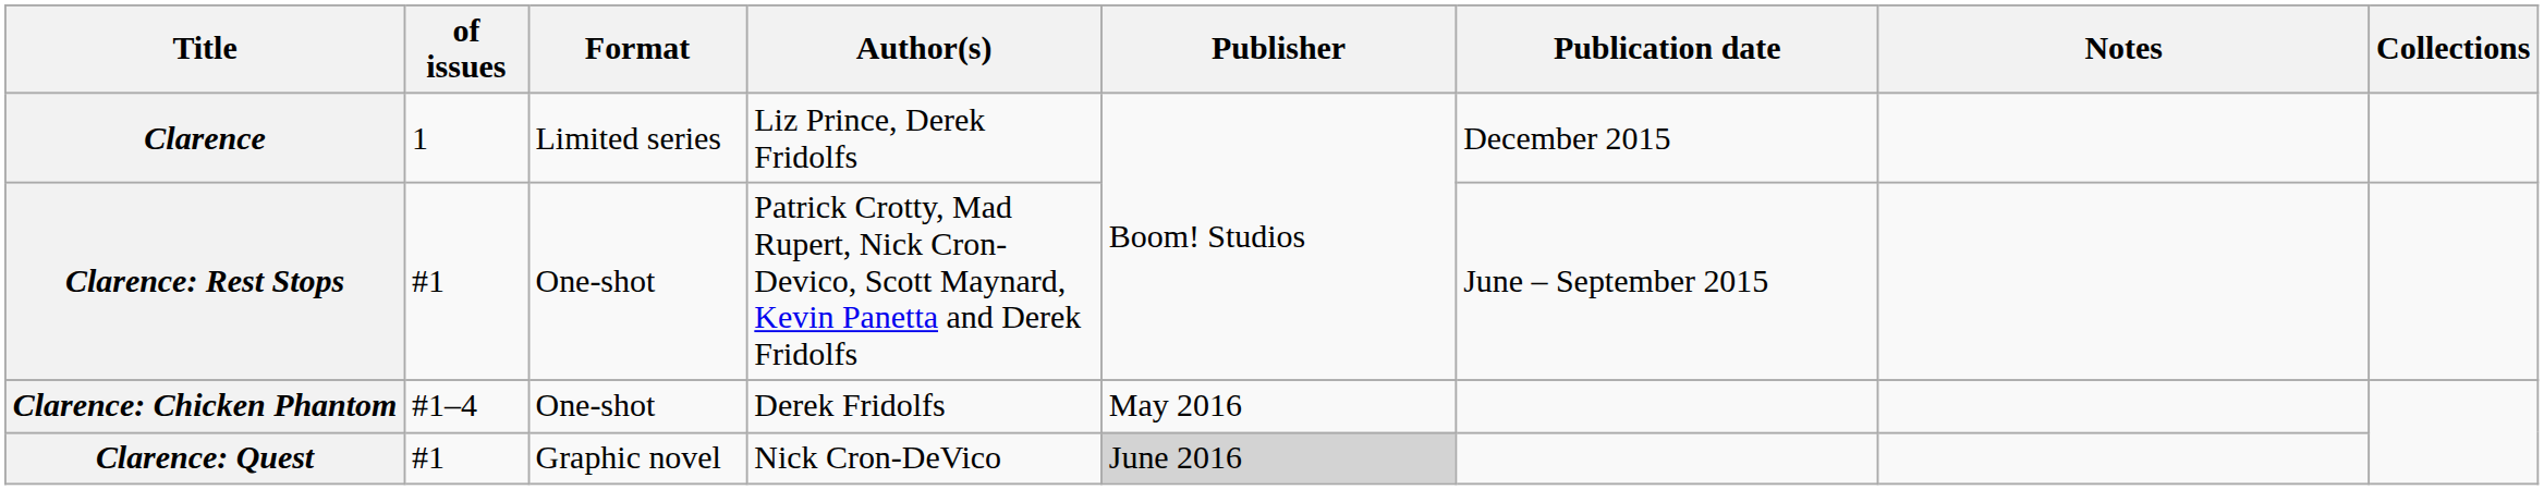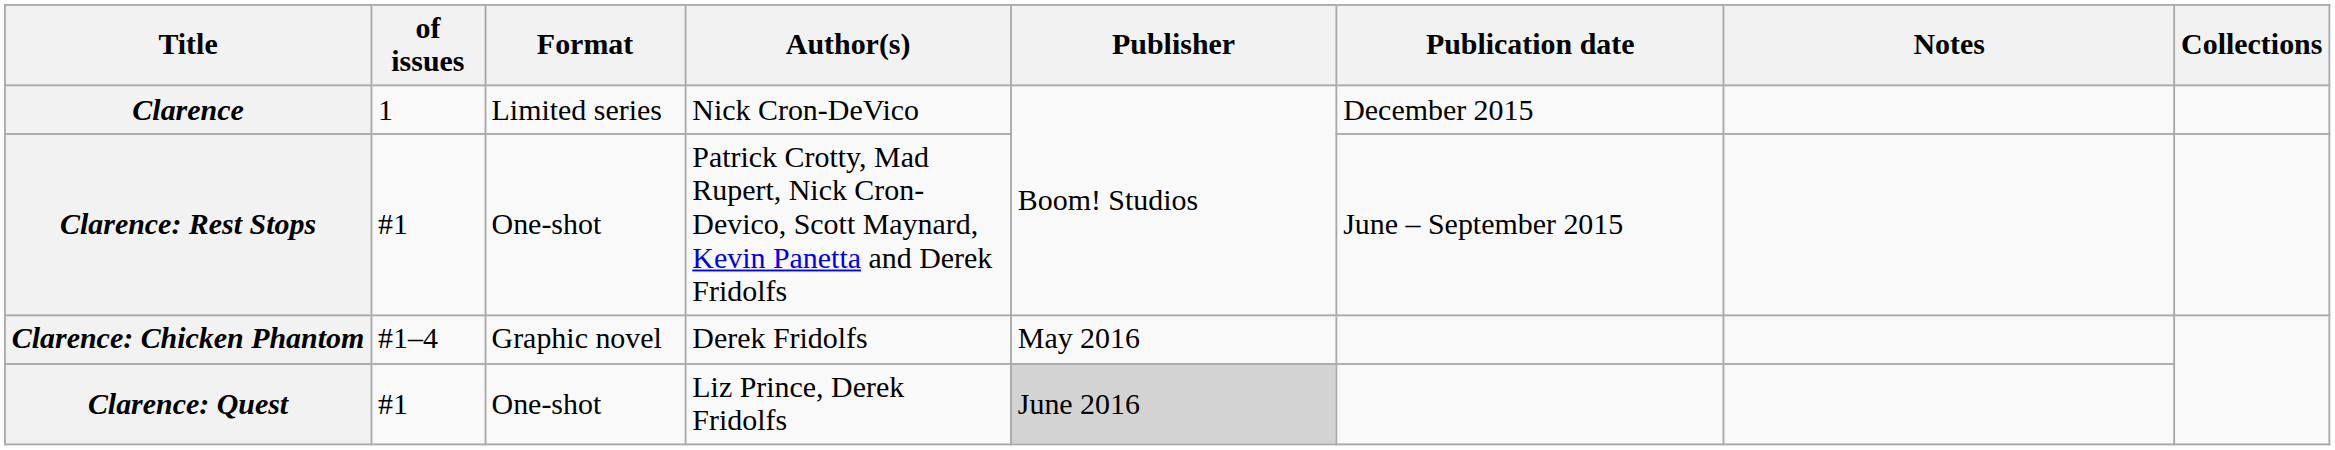Clarence | Author(s): Liz Prince, Derek Fridolfs -> Nick Cron-DeVico
Clarence: Chicken Phantom | Format: One-shot -> Graphic novel
Clarence: Quest | Format: Graphic novel -> One-shot
Clarence: Quest | Author(s): Nick Cron-DeVico -> Liz Prince, Derek Fridolfs
